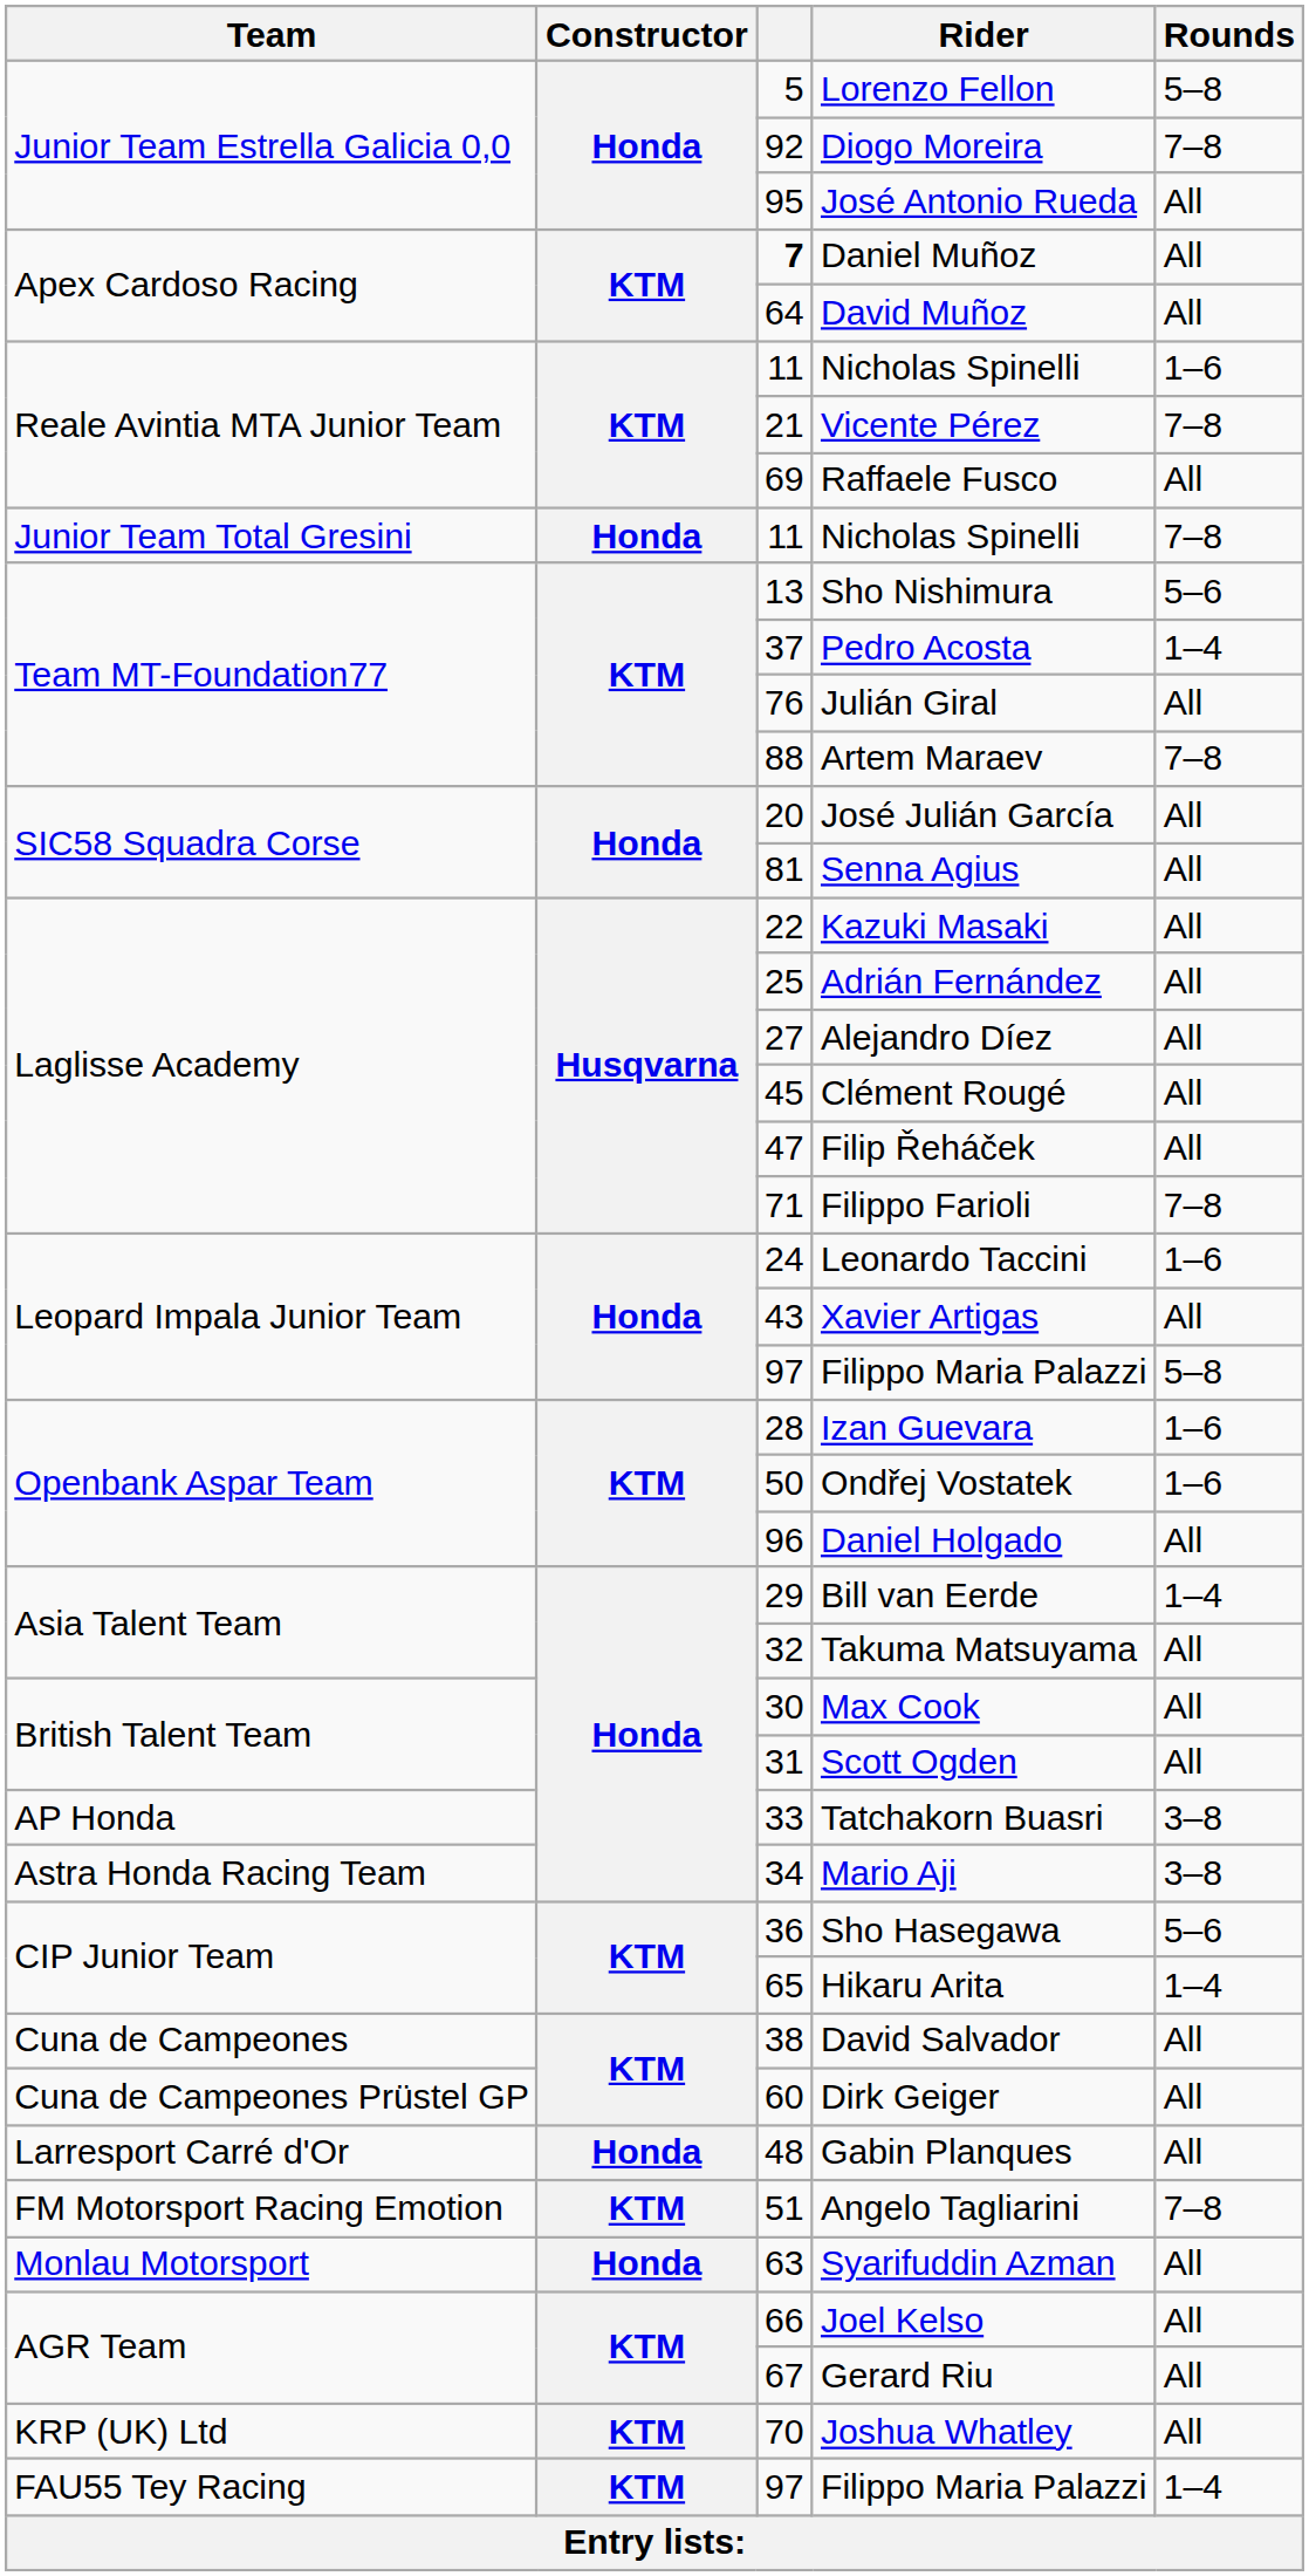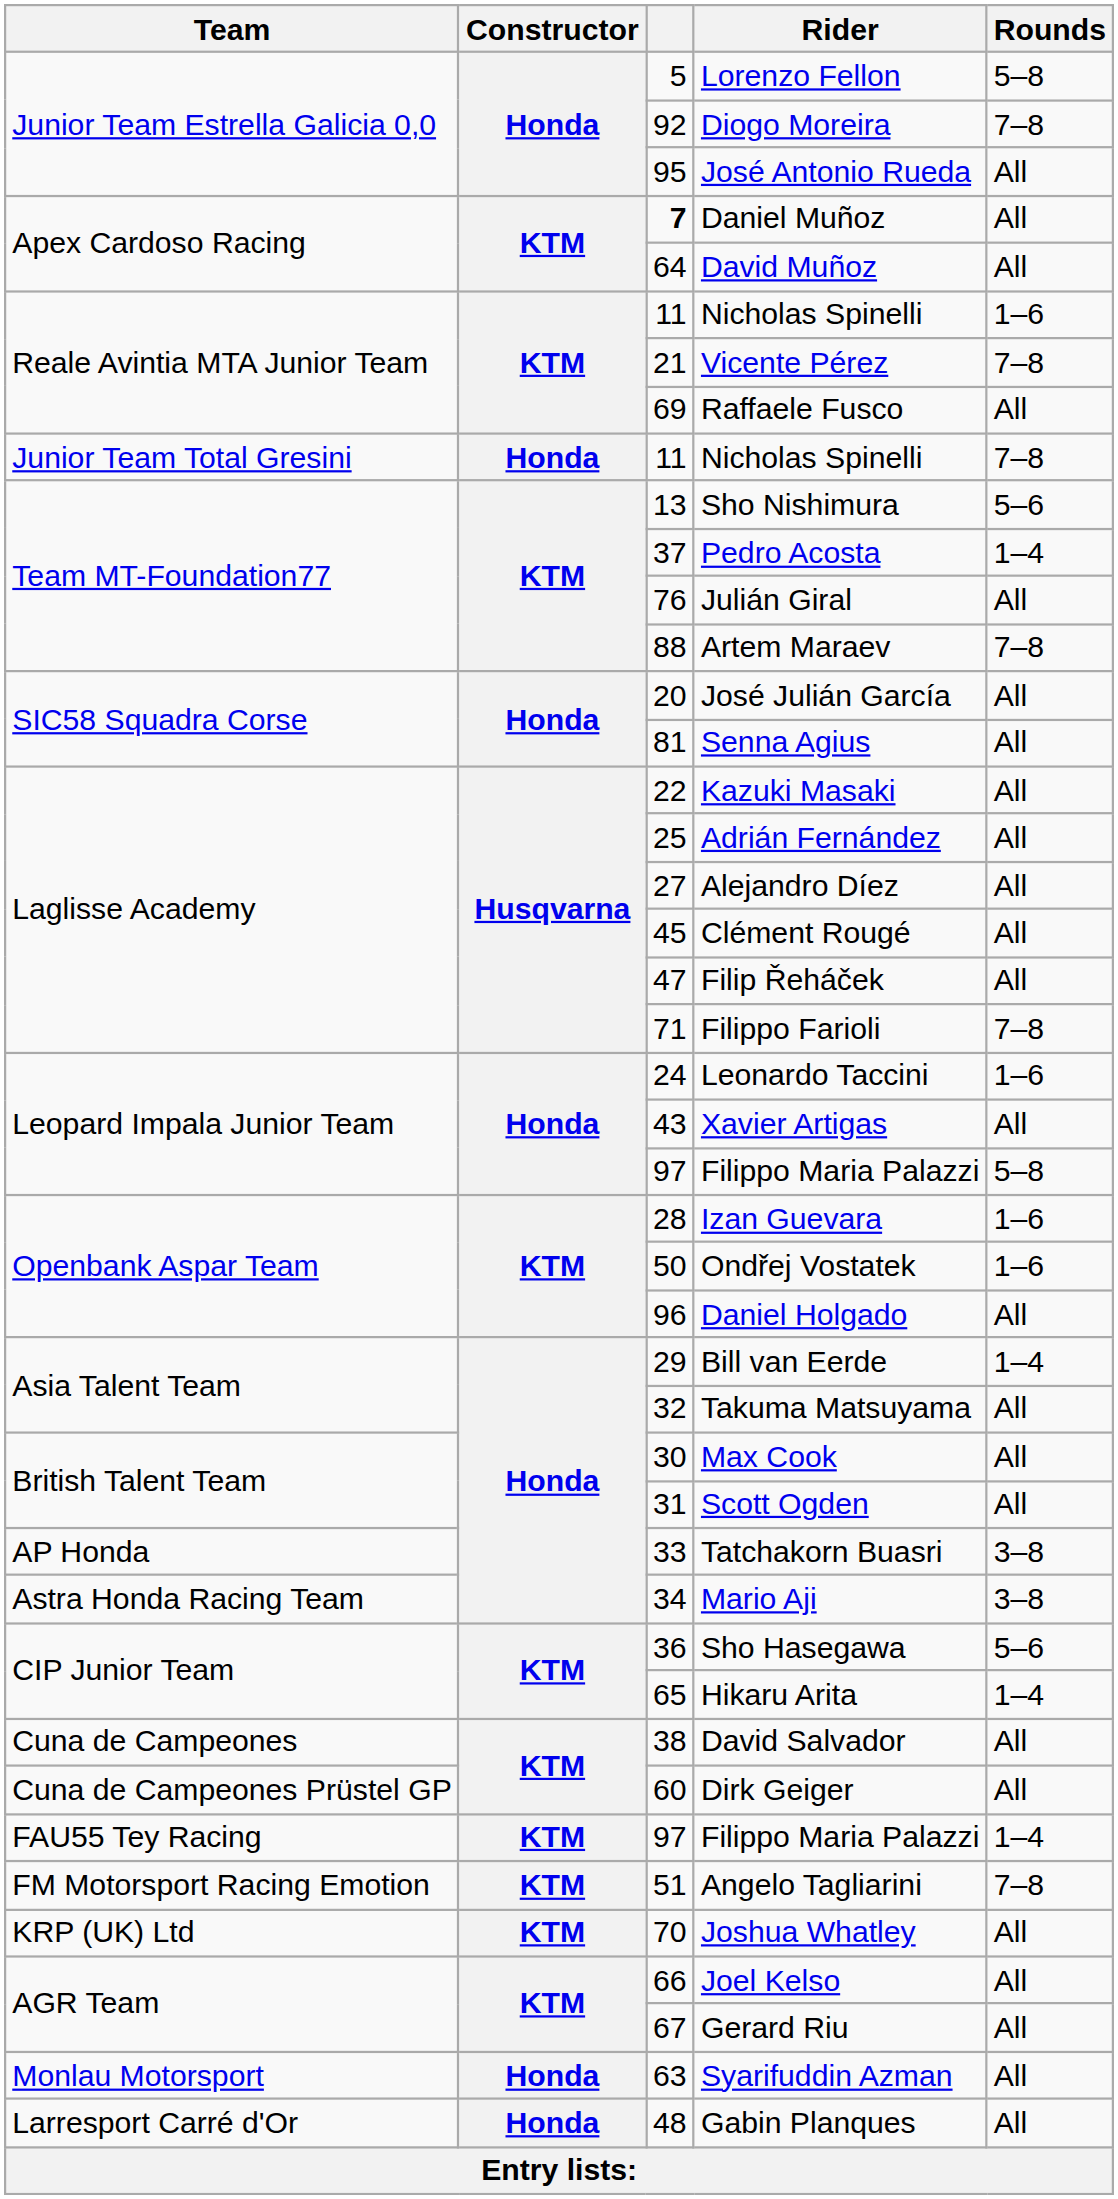rows swapped: Gabin Planques <-> FAU55 Tey Racing / Filippo Maria Palazzi
rows swapped: Syarifuddin Azman <-> Joshua Whatley
